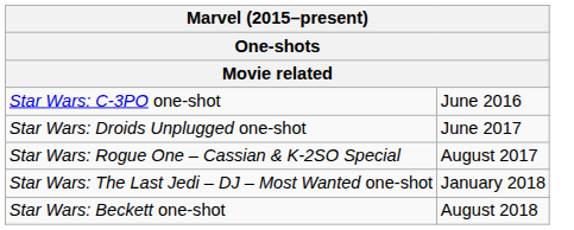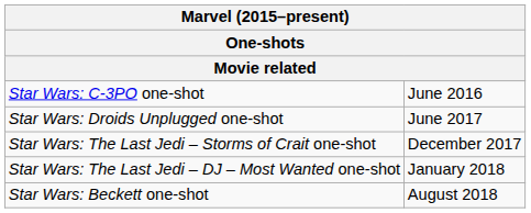- row: Star Wars: Rogue One – Cassian & K-2SO Special | August 2017
+ row: Star Wars: The Last Jedi – Storms of Crait one-shot | December 2017
